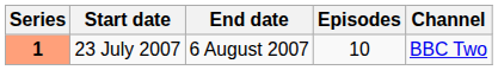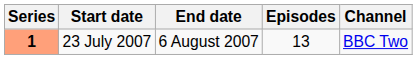23 July 2007 | Episodes: 10 -> 13
